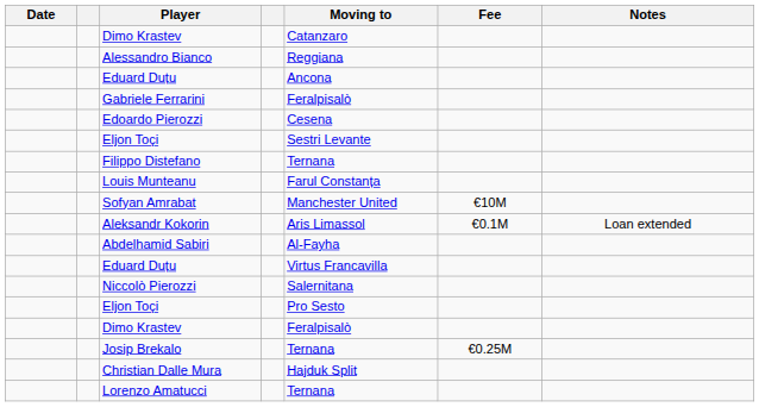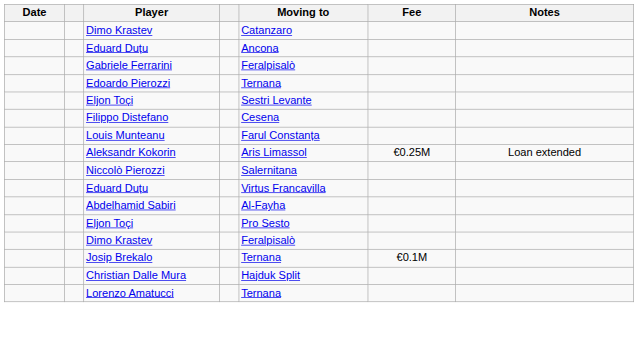- row: Alessandro Bianco | Reggiana
Edoardo Pierozzi | Moving to: Cesena -> Ternana
Filippo Distefano | Moving to: Ternana -> Cesena
- row: Sofyan Amrabat | Manchester United | €10M
Aleksandr Kokorin | Fee: €0.1M -> €0.25M
rows swapped: Abdelhamid Sabiri <-> Niccolò Pierozzi
Josip Brekalo | Fee: €0.25M -> €0.1M
